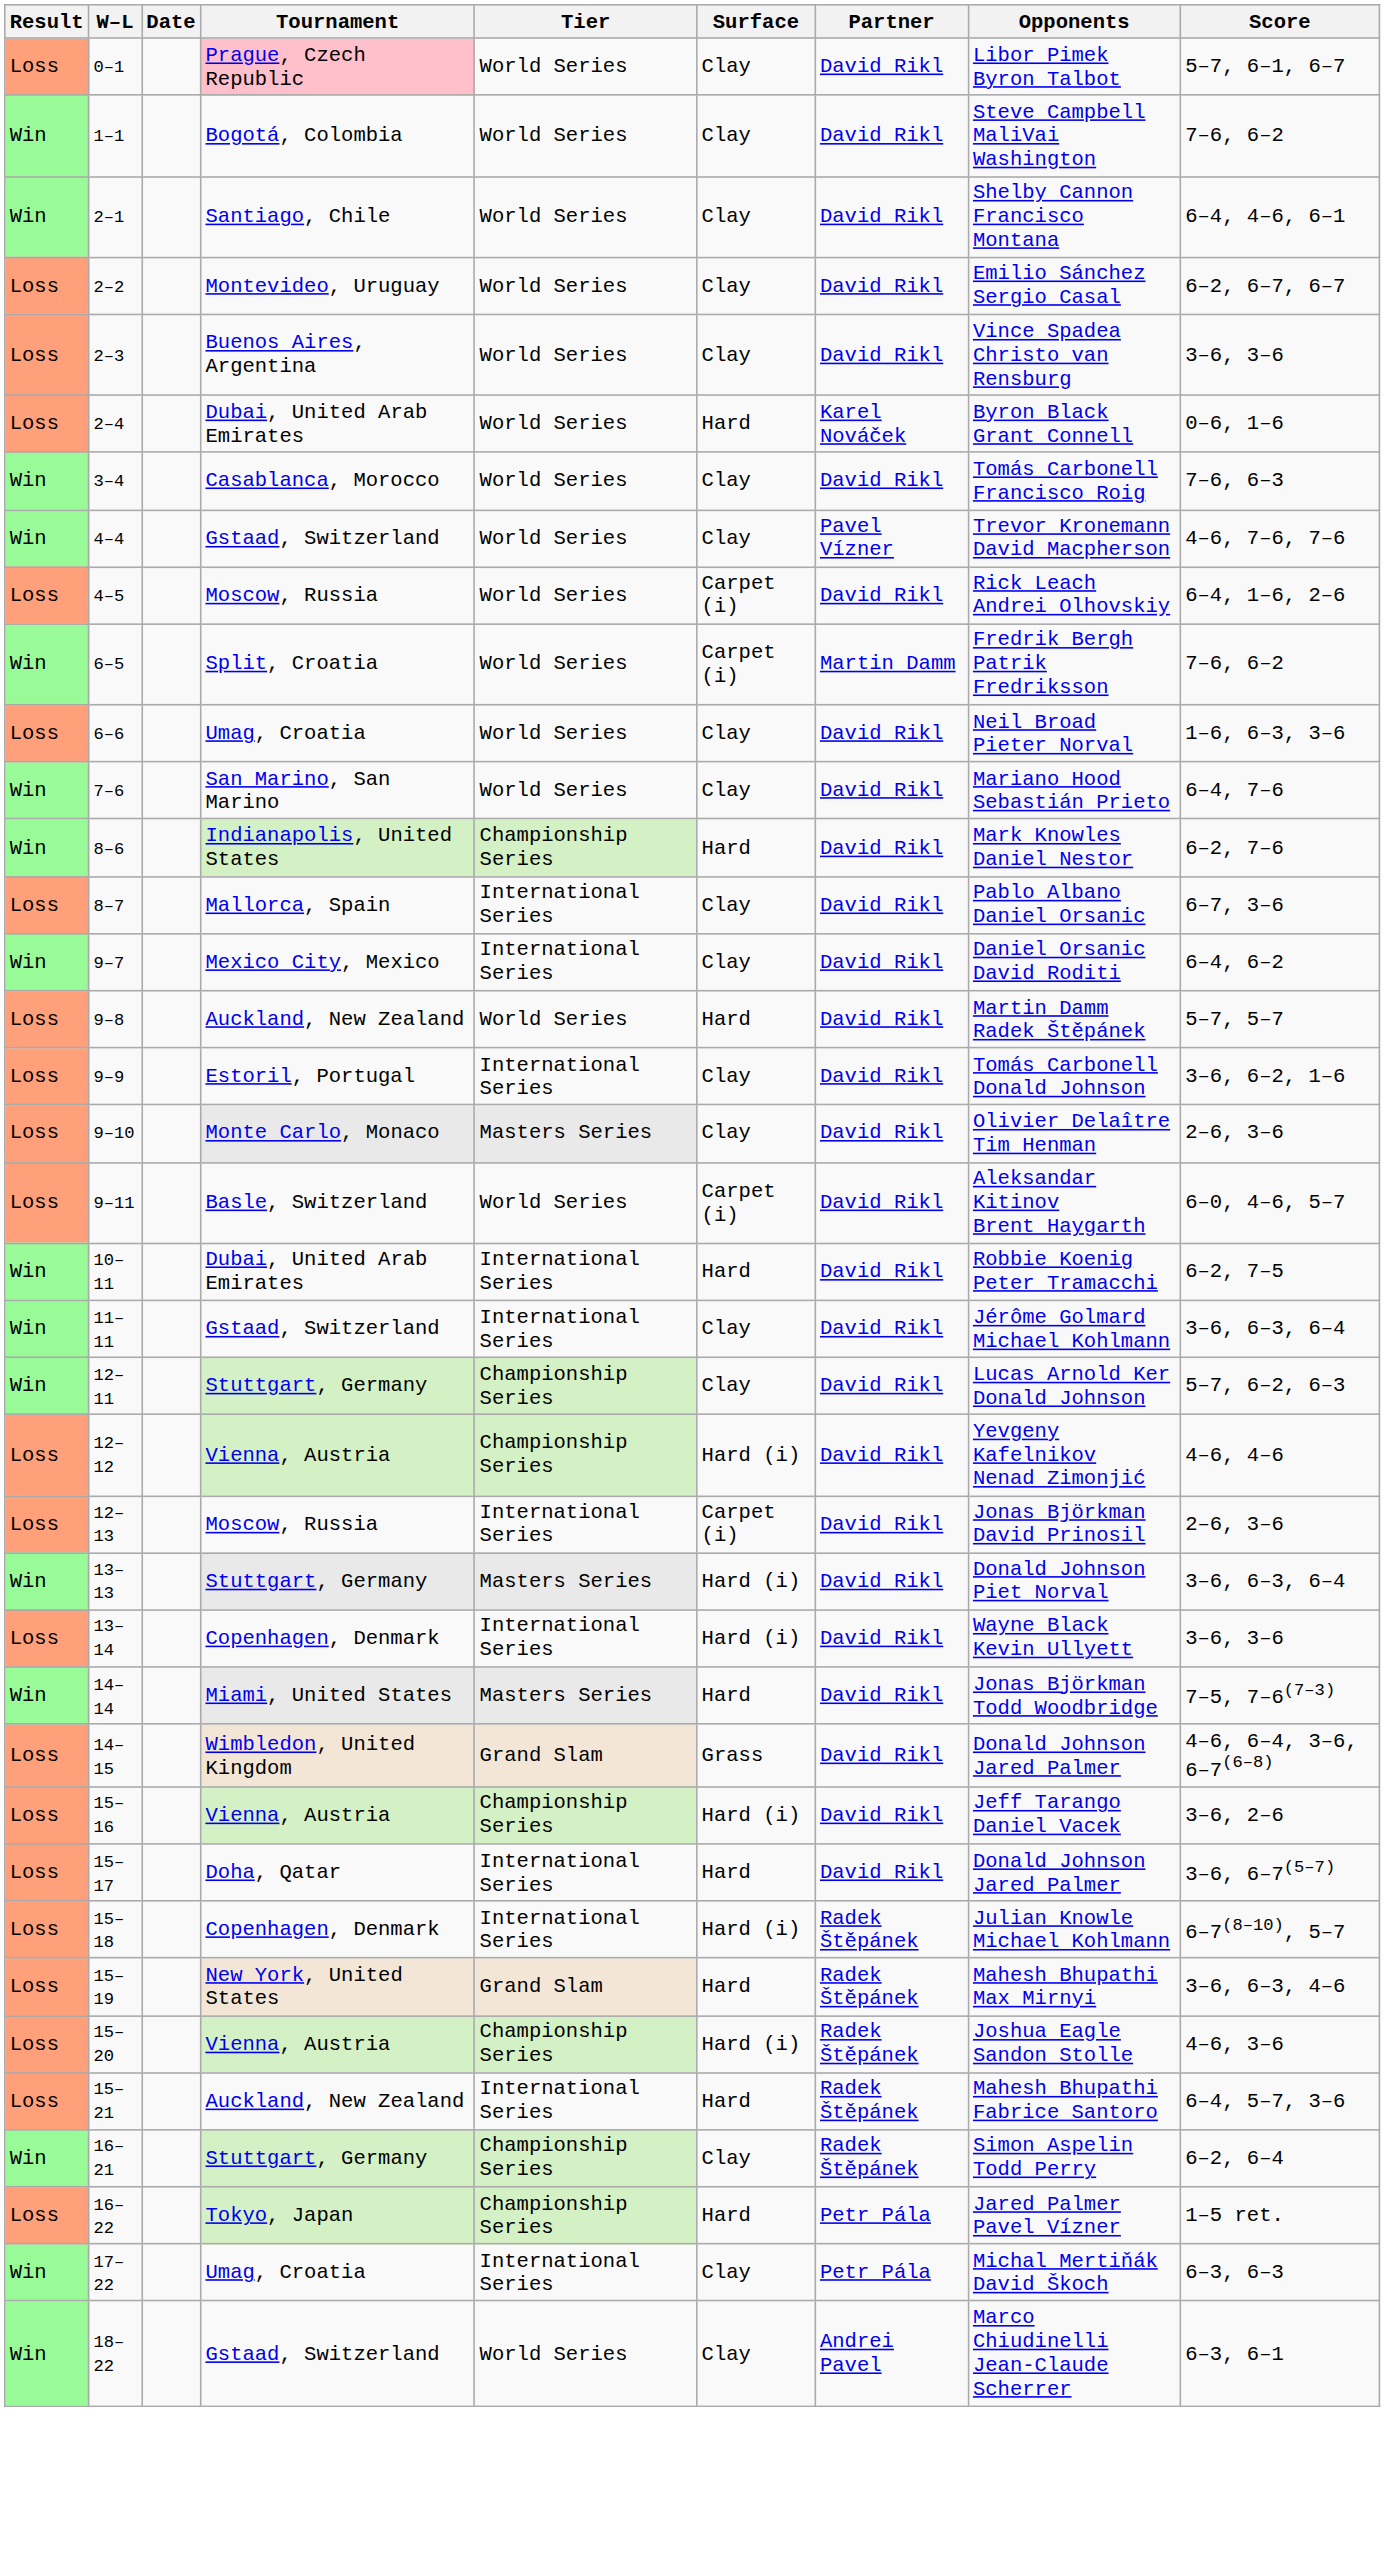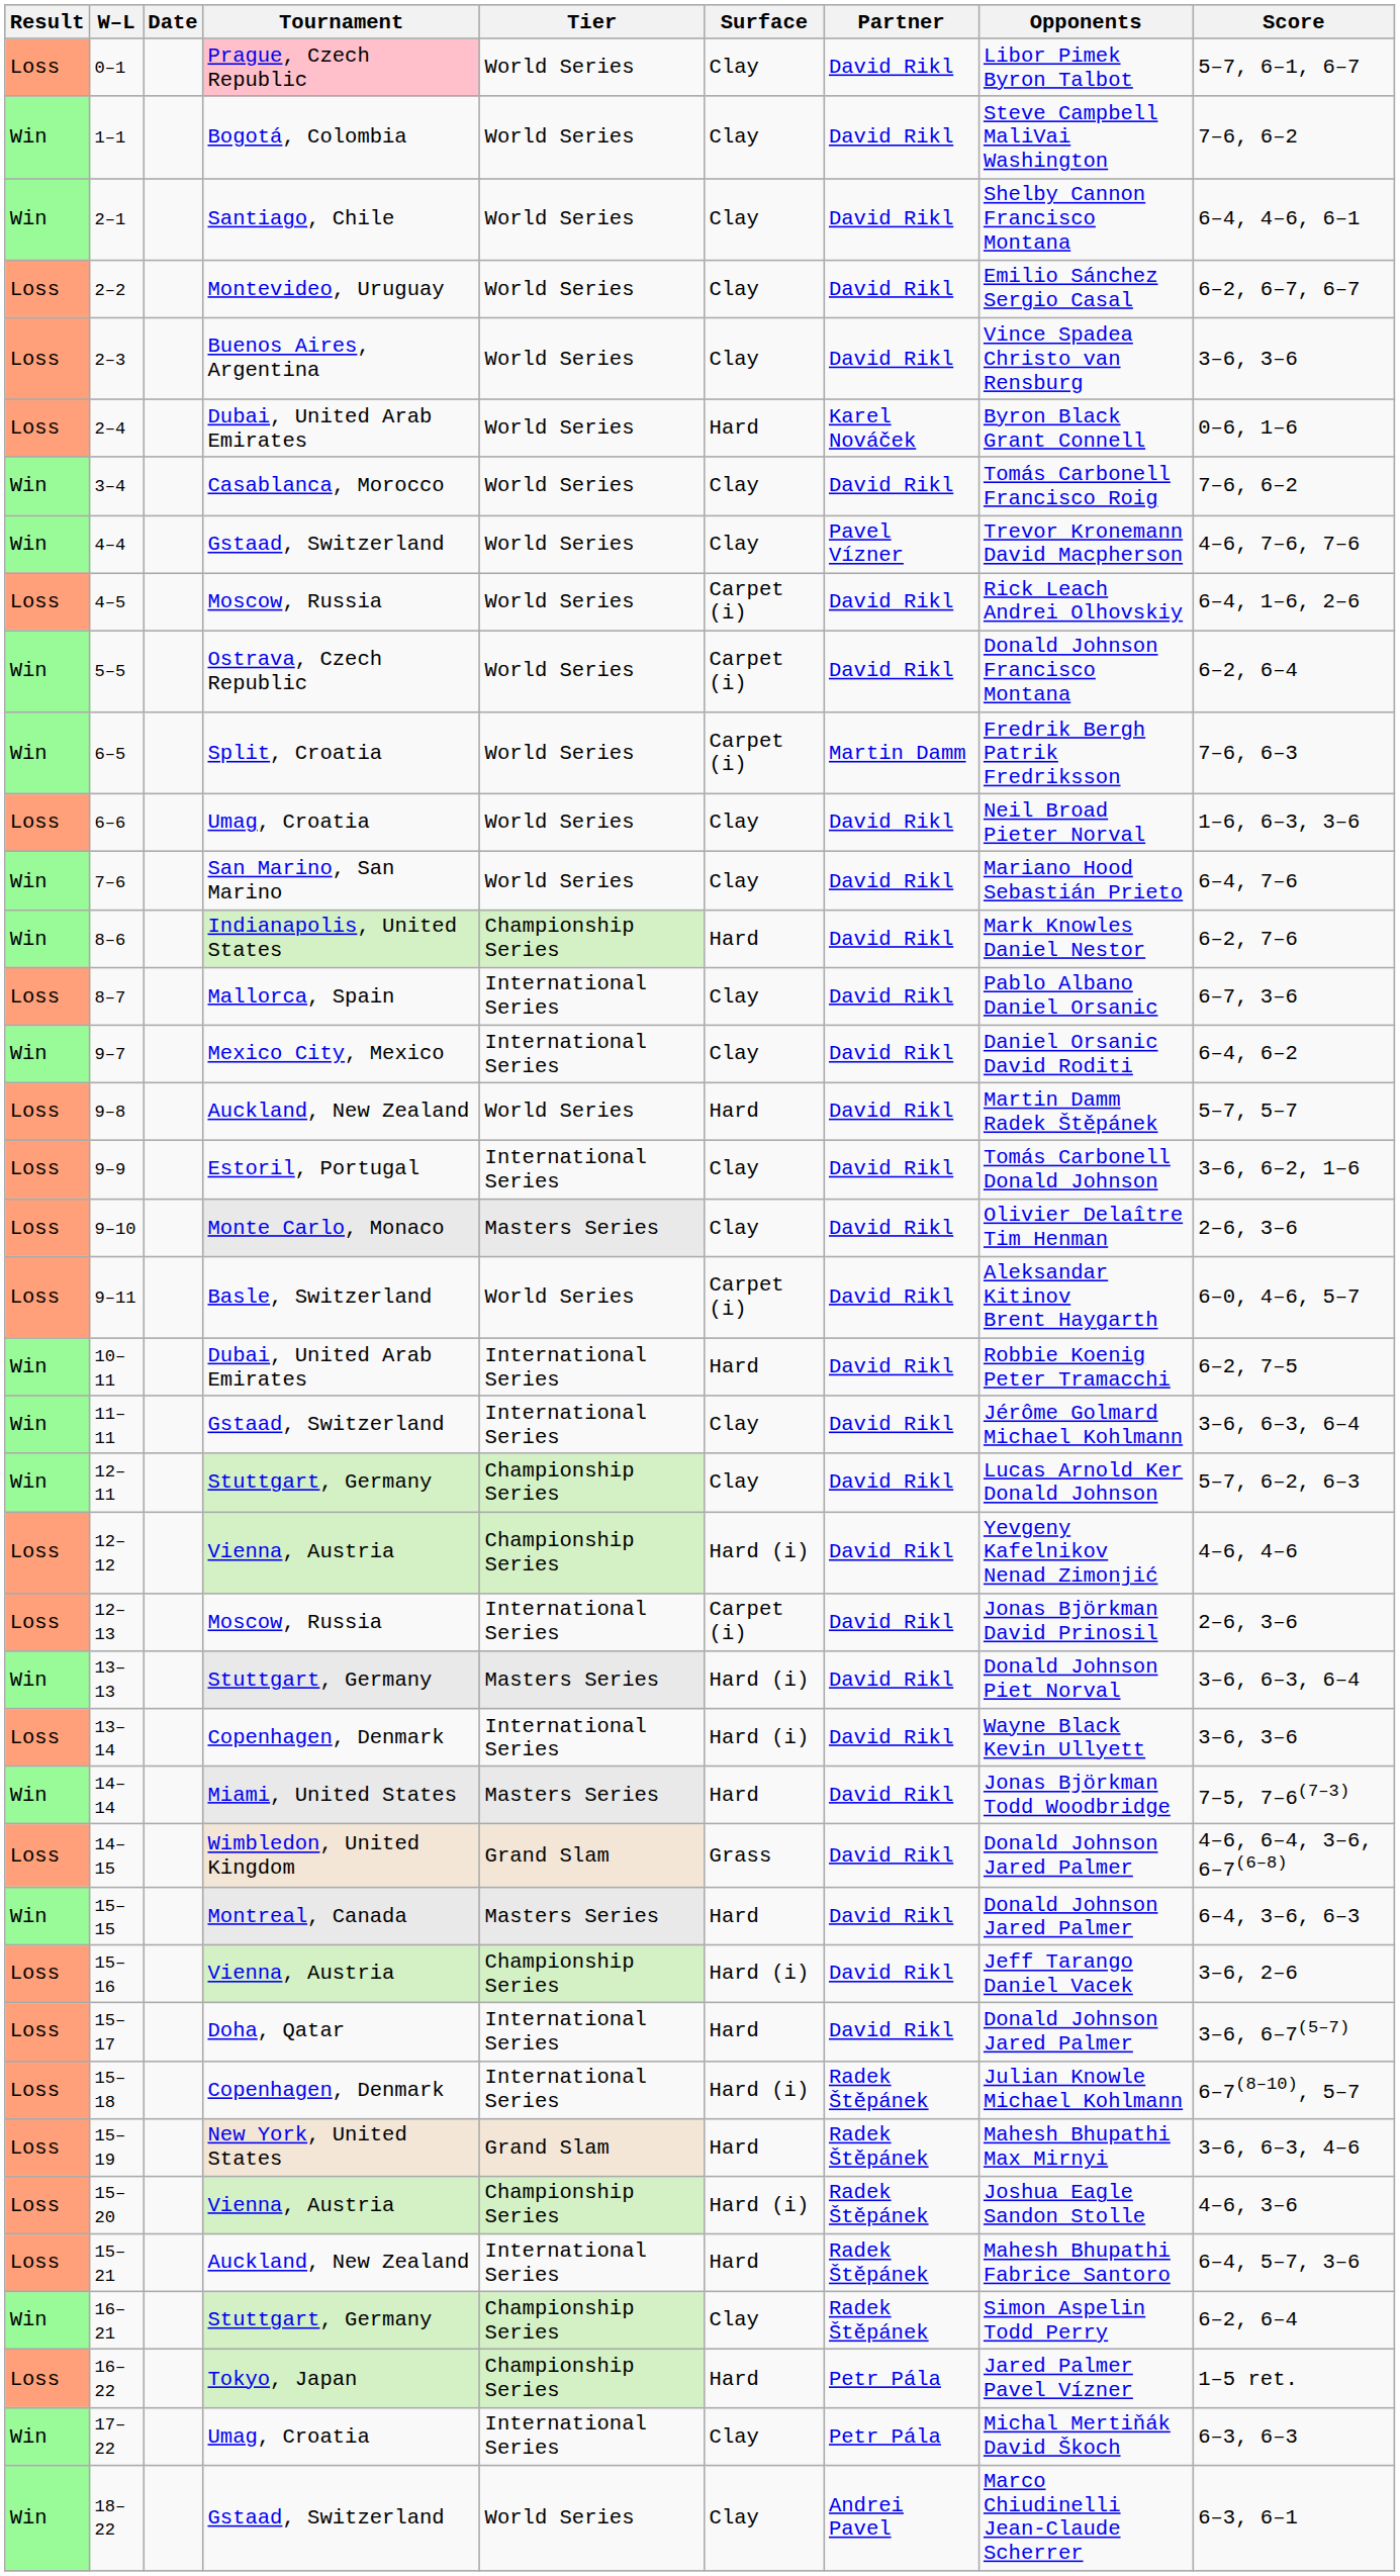3–4 | Score: 7–6, 6–3 -> 7–6, 6–2
+ row: Win | 5–5 | Ostrava, Czech Republic | World Series | Carpet (i) | David Rikl | Donald Johnson Francisco Montana | 6–2, 6–4
6–5 | Score: 7–6, 6–2 -> 7–6, 6–3
+ row: Win | 15–15 | Montreal, Canada | Masters Series | Hard | David Rikl | Donald Johnson Jared Palmer | 6–4, 3–6, 6–3
